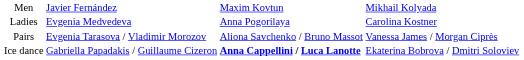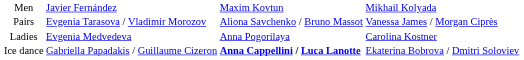rows swapped: Ladies <-> Pairs
